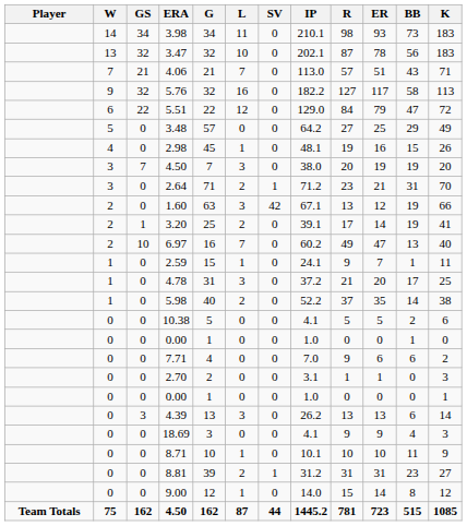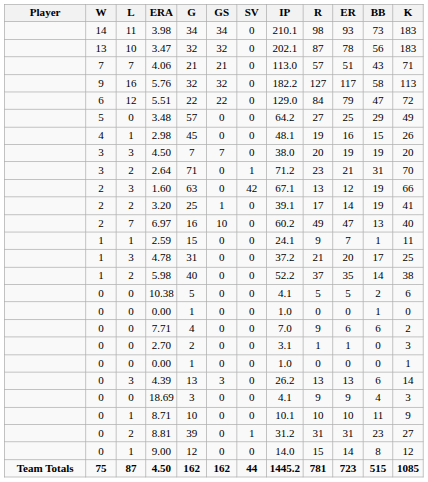columns swapped: L <-> GS
